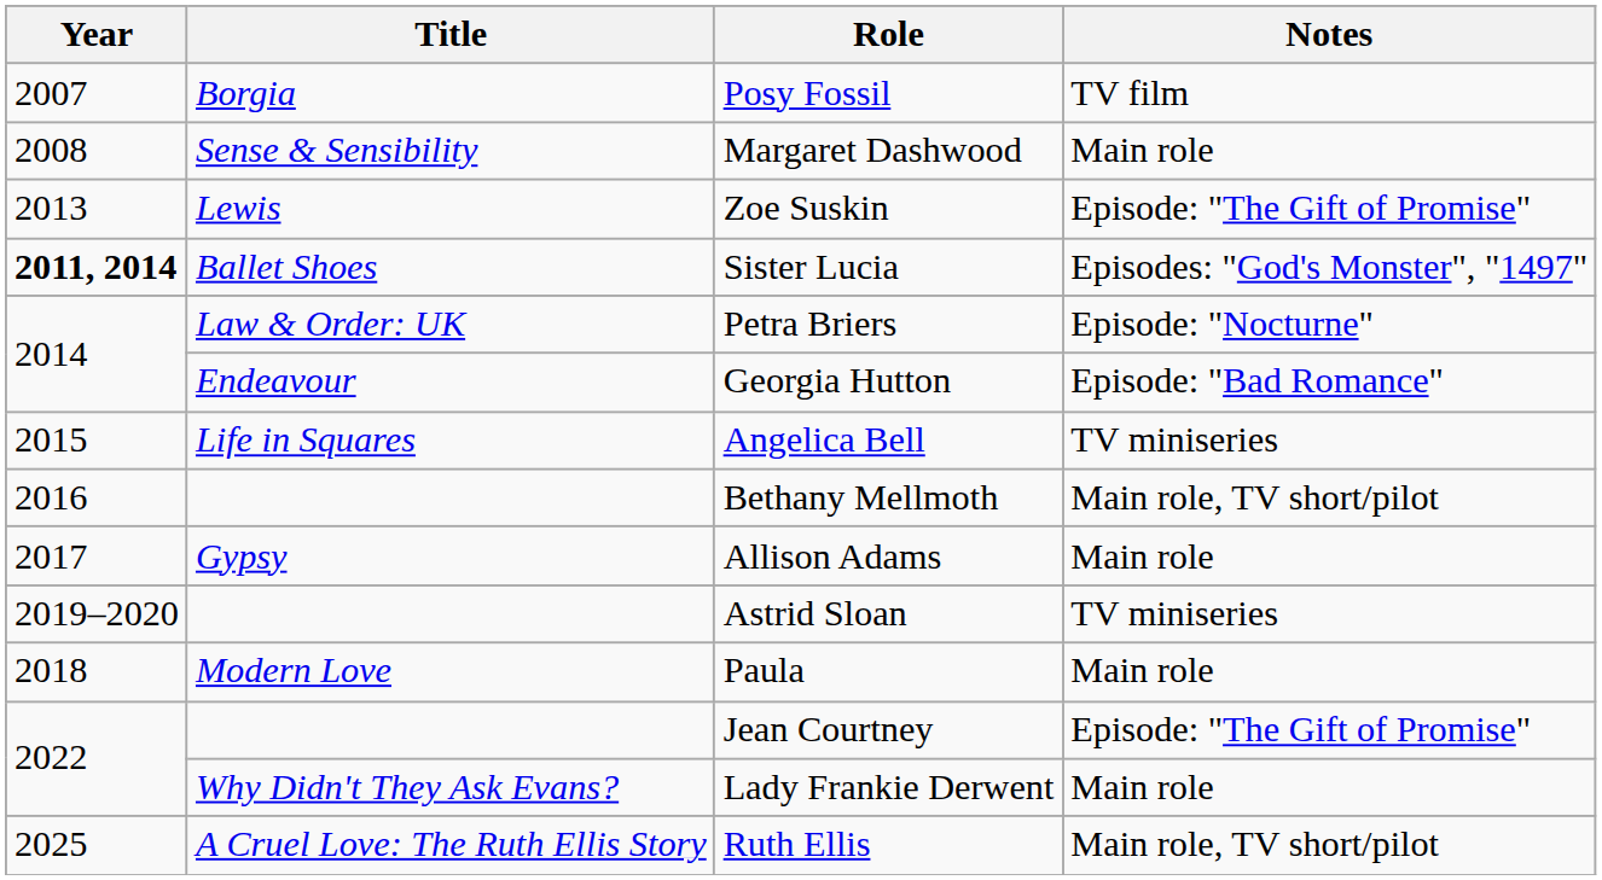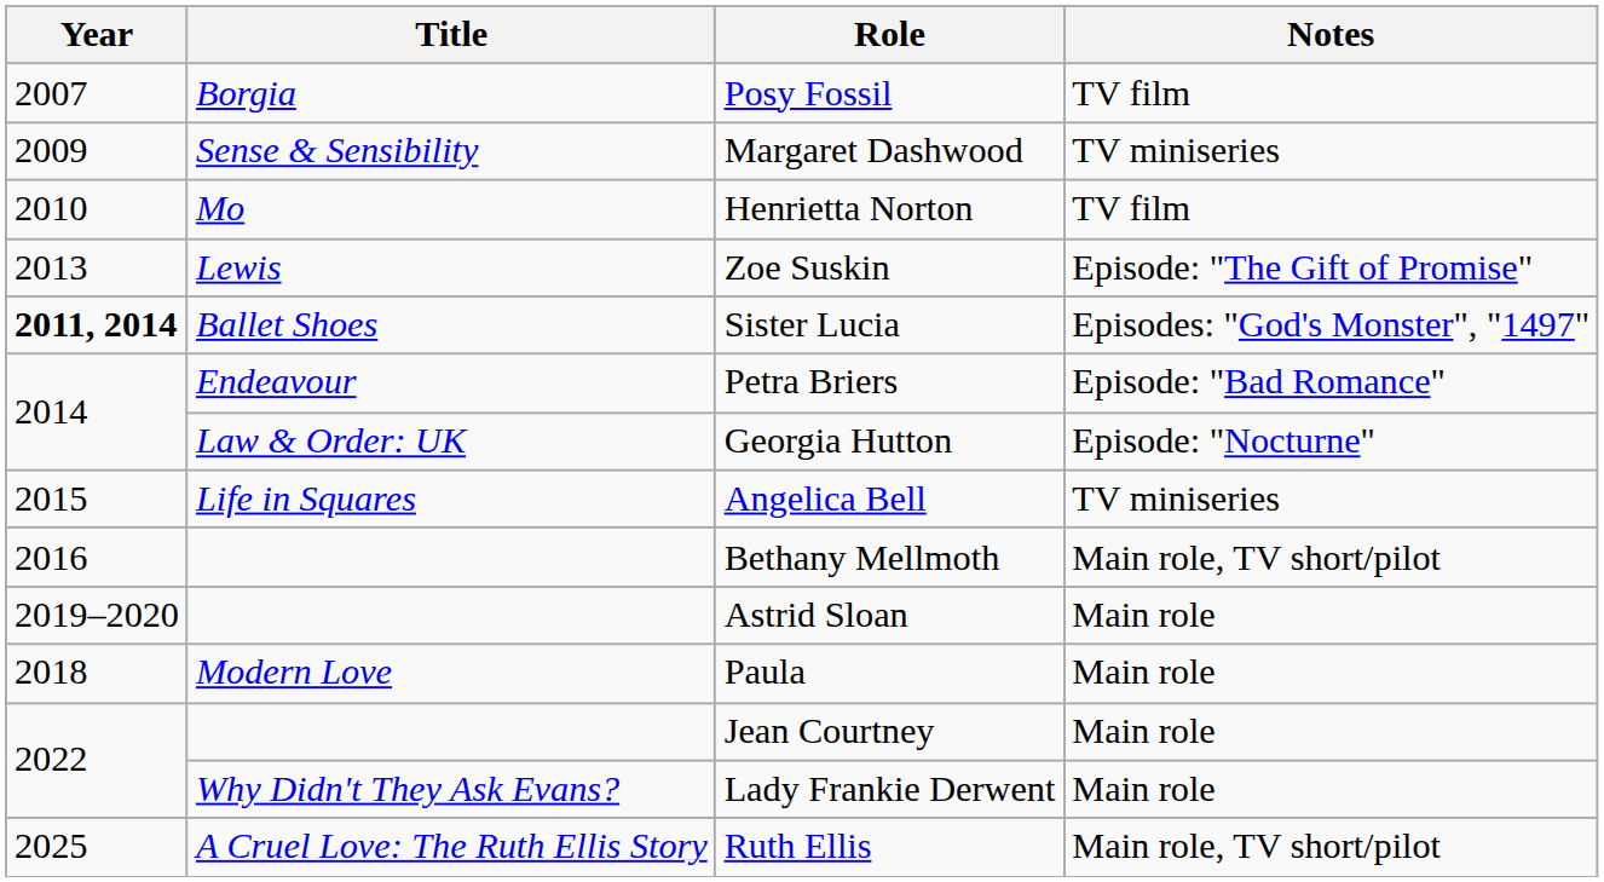Margaret Dashwood | Year: 2008 -> 2009
Margaret Dashwood | Notes: Main role -> TV miniseries
+ row: 2010 | Mo | Henrietta Norton | TV film
Petra Briers | Title: Law & Order: UK -> Endeavour
Petra Briers | Notes: Episode: "Nocturne" -> Episode: "Bad Romance"
Georgia Hutton | Title: Endeavour -> Law & Order: UK
Georgia Hutton | Notes: Episode: "Bad Romance" -> Episode: "Nocturne"
- row: 2017 | Gypsy | Allison Adams | Main role
Astrid Sloan | Notes: TV miniseries -> Main role
Jean Courtney | Notes: Episode: "The Gift of Promise" -> Main role
